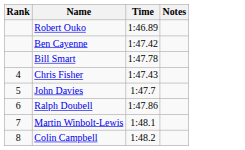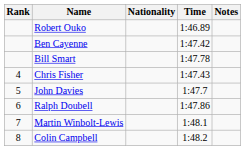+ column: Nationality
